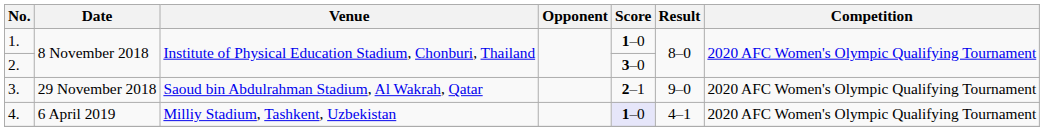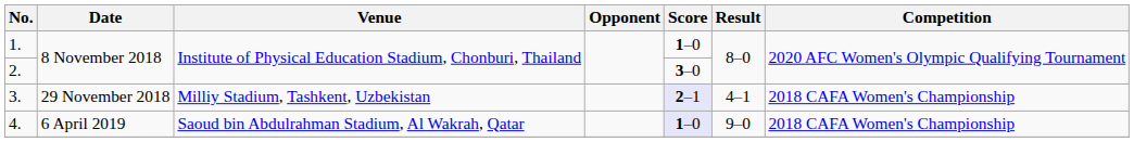3. | Venue: Saoud bin Abdulrahman Stadium, Al Wakrah, Qatar -> Milliy Stadium, Tashkent, Uzbekistan
3. | Score: no background -> lavender background
3. | Result: 9–0 -> 4–1
3. | Competition: 2020 AFC Women's Olympic Qualifying Tournament -> 2018 CAFA Women's Championship
4. | Venue: Milliy Stadium, Tashkent, Uzbekistan -> Saoud bin Abdulrahman Stadium, Al Wakrah, Qatar
4. | Result: 4–1 -> 9–0
4. | Competition: 2020 AFC Women's Olympic Qualifying Tournament -> 2018 CAFA Women's Championship
